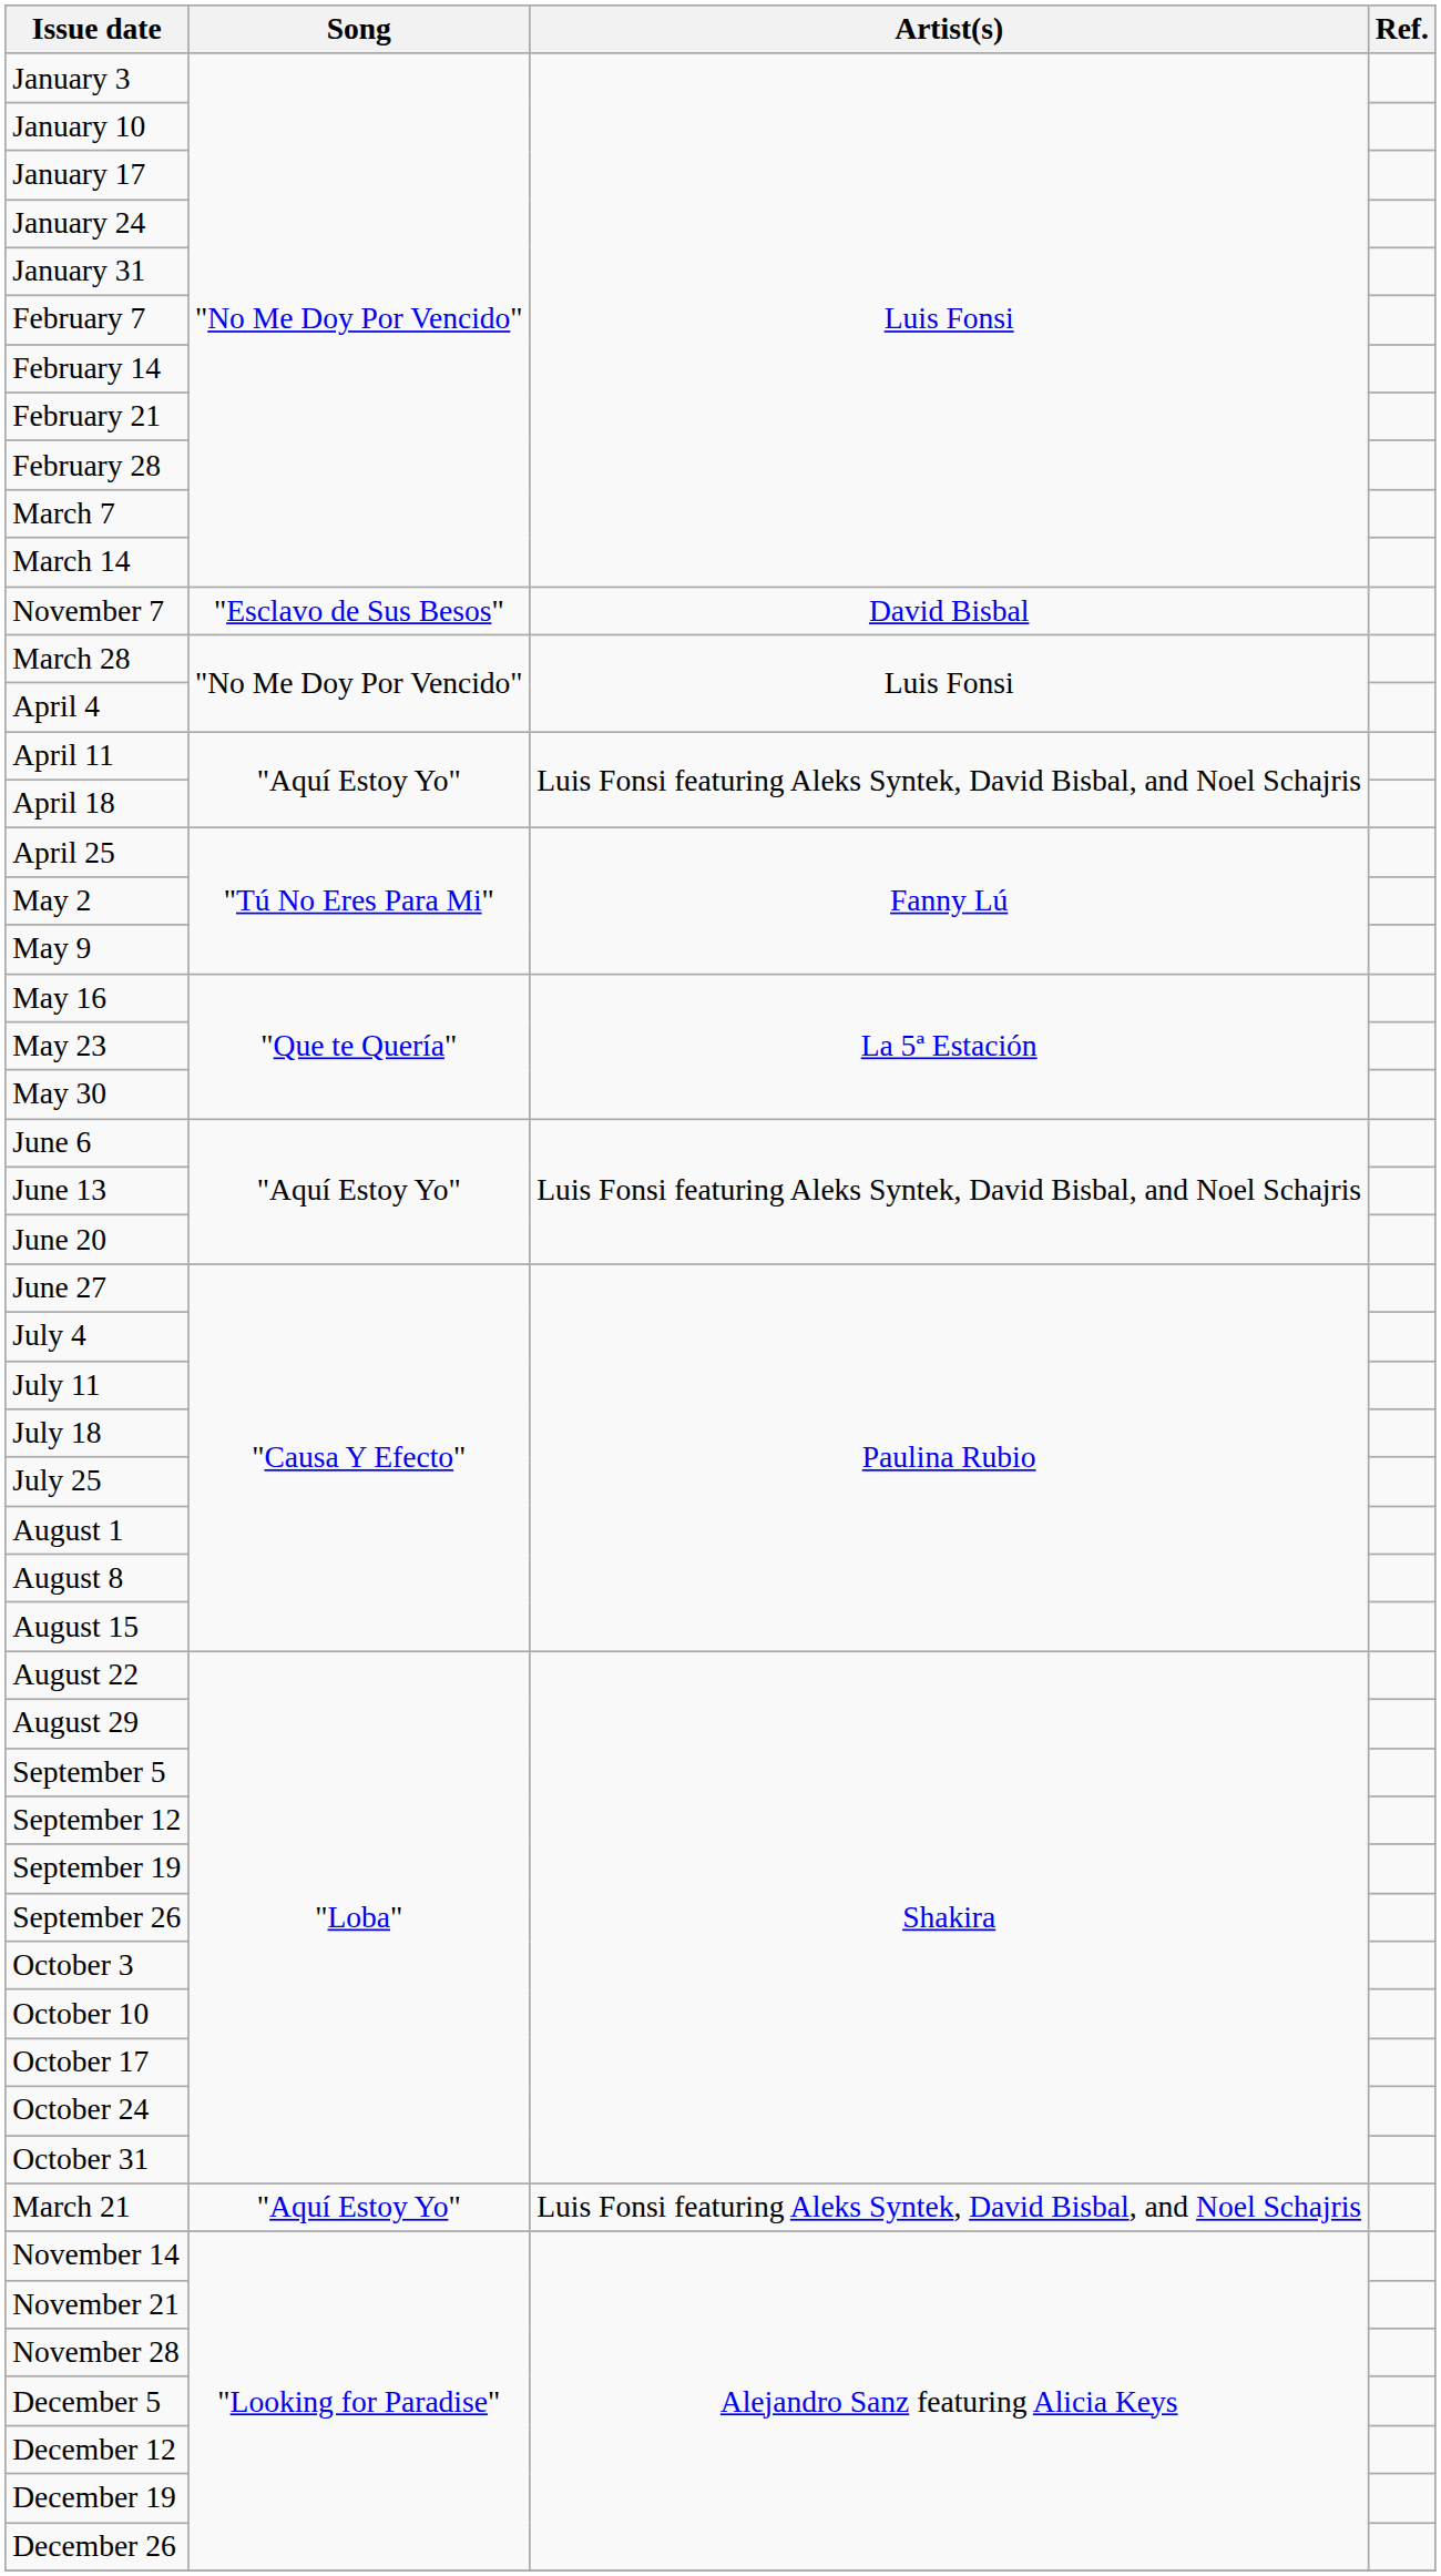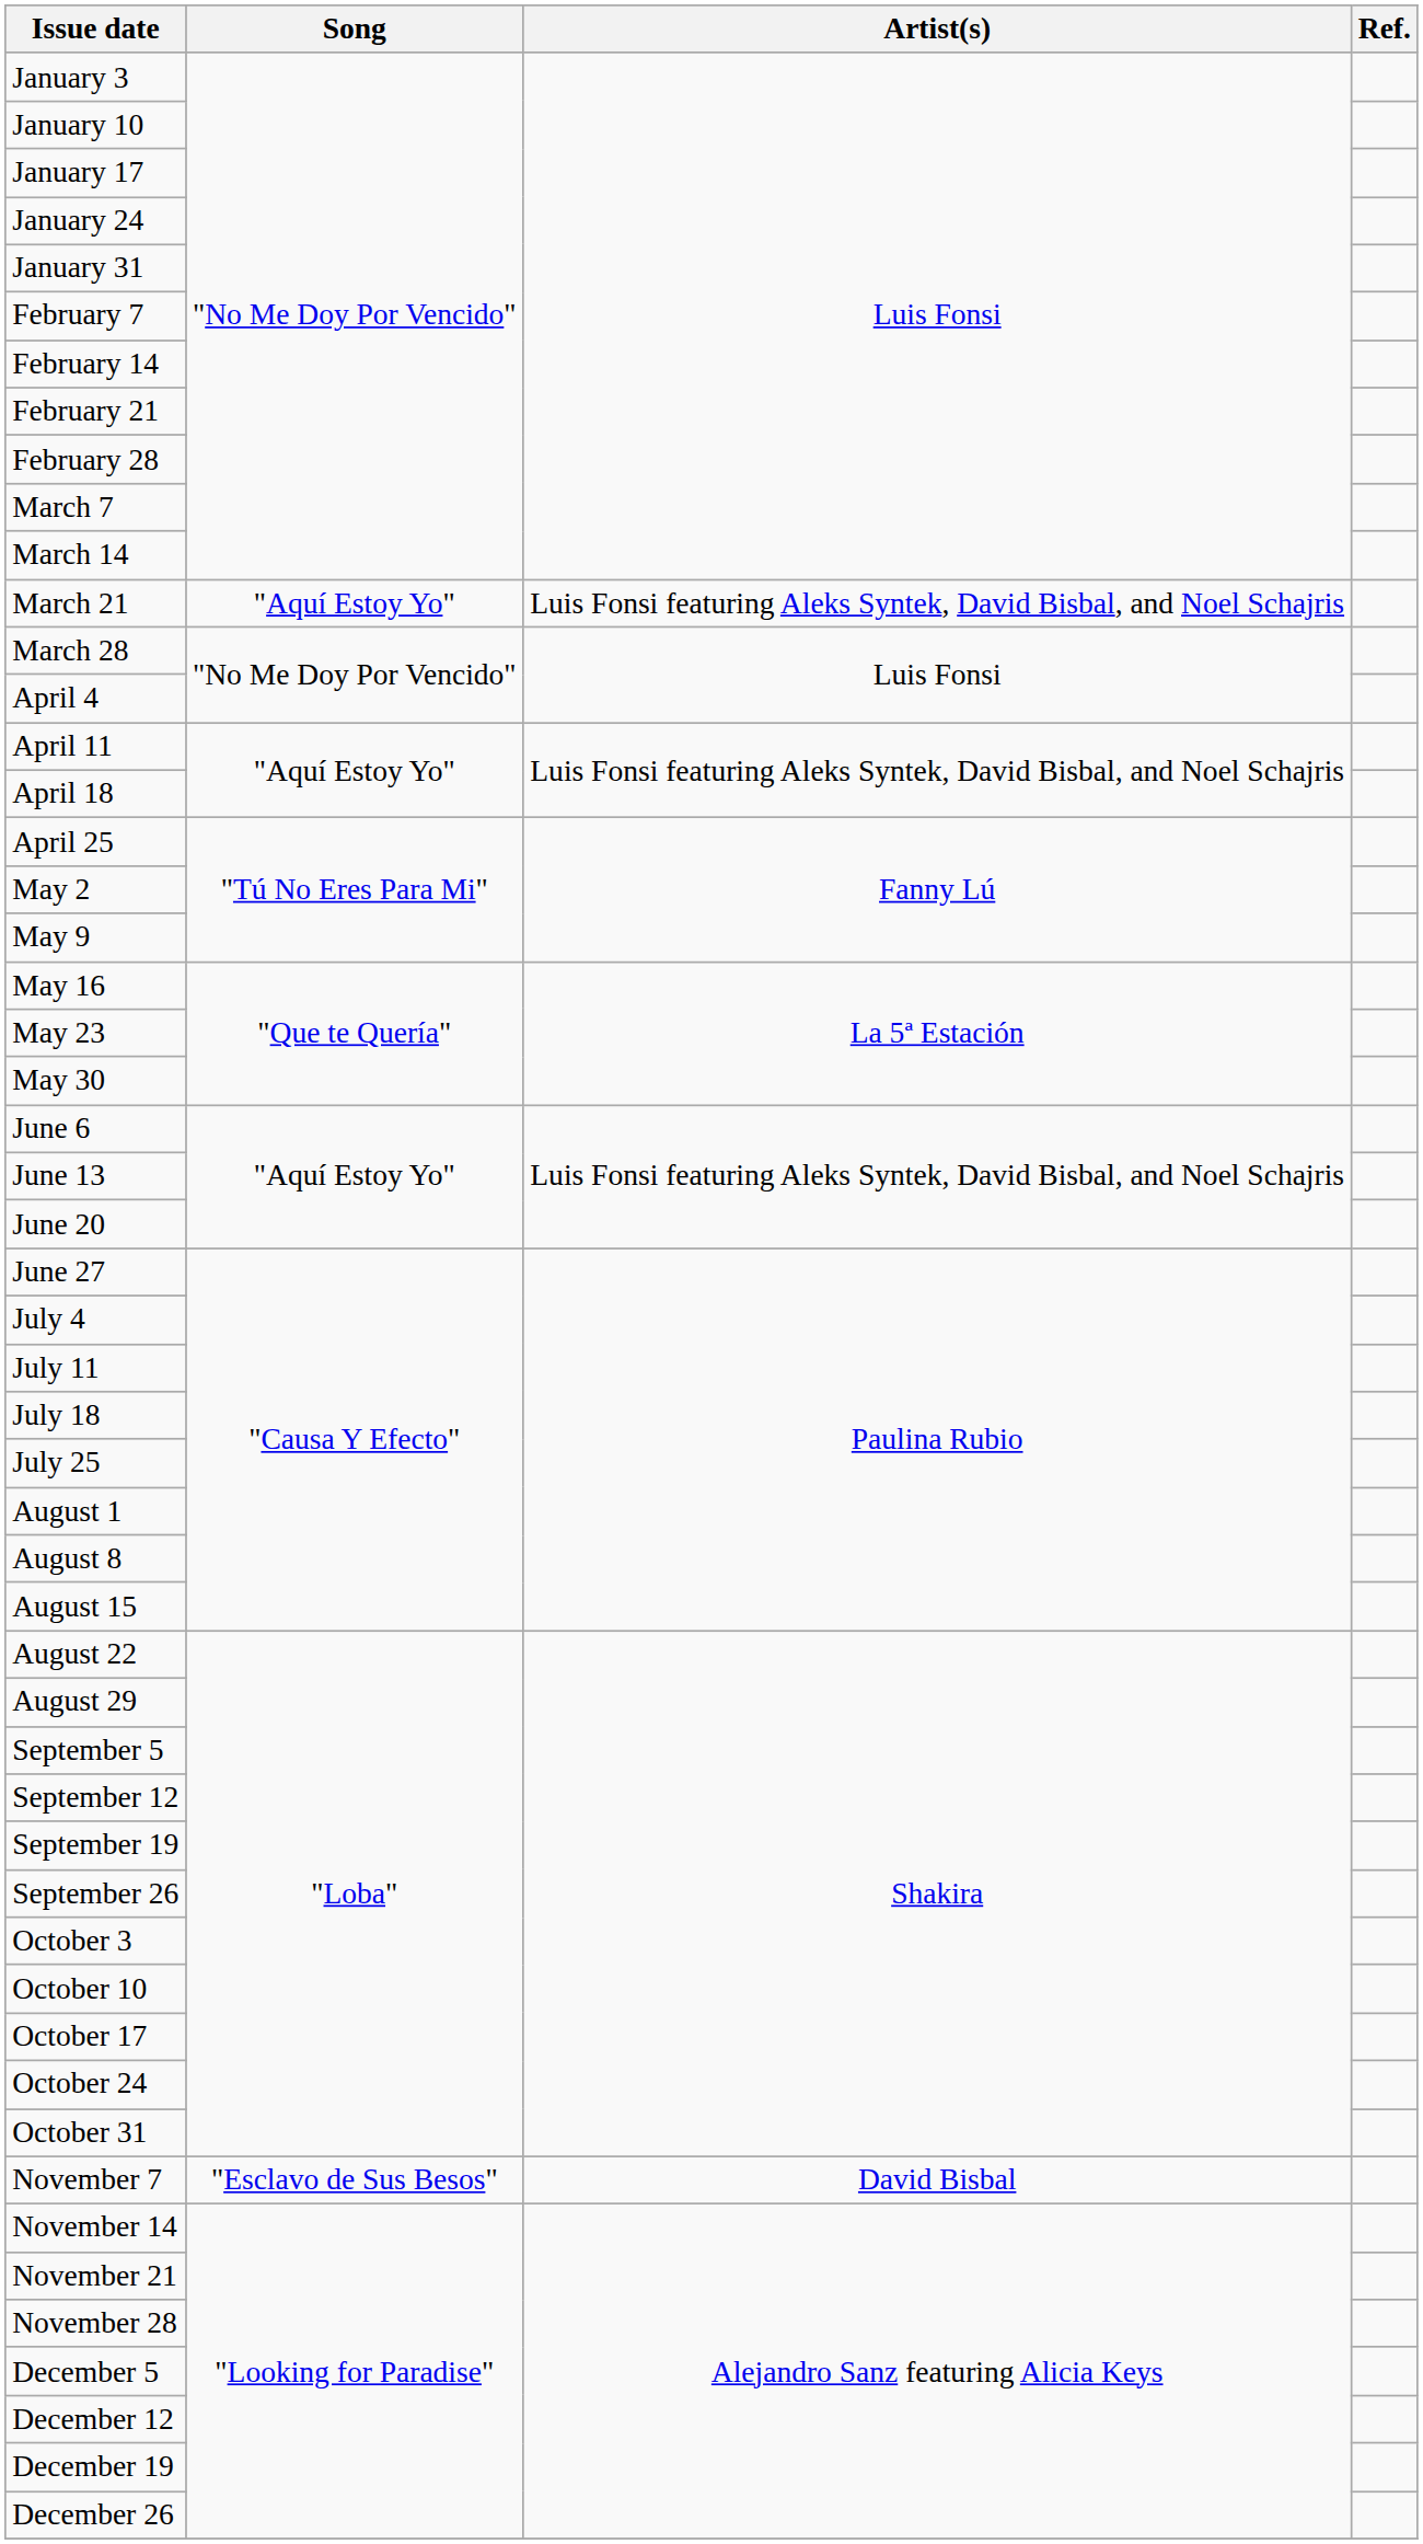rows swapped: March 21 <-> November 7
